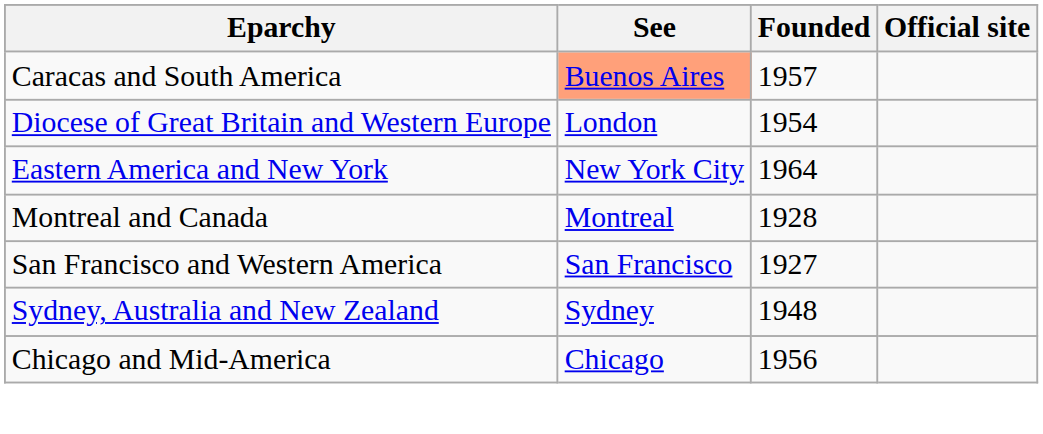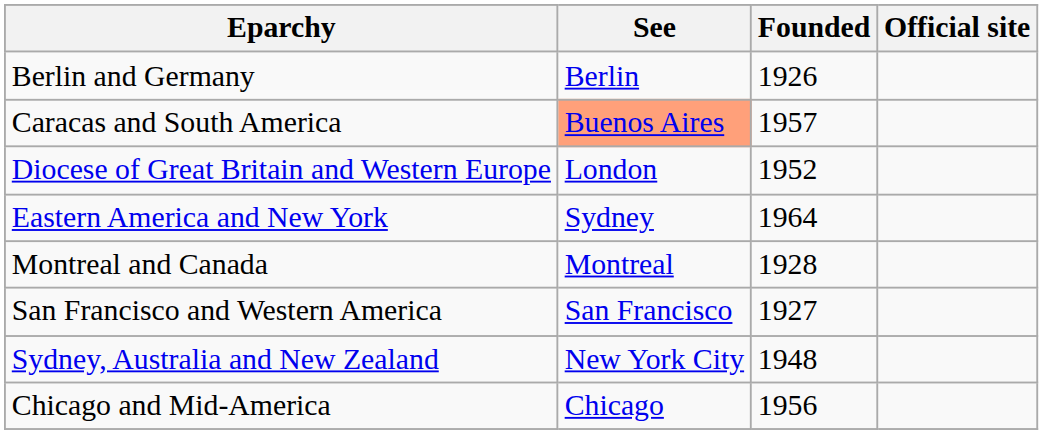+ row: Berlin and Germany | Berlin | 1926
Diocese of Great Britain and Western Europe | Founded: 1954 -> 1952
Eastern America and New York | See: New York City -> Sydney
Sydney, Australia and New Zealand | See: Sydney -> New York City
